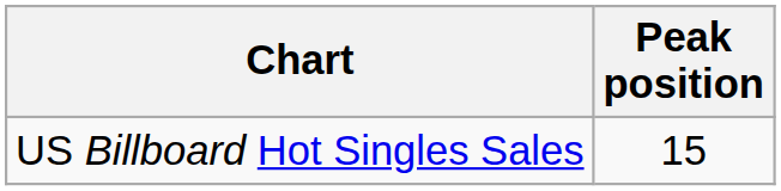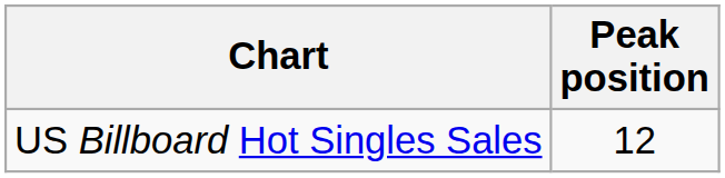US Billboard Hot Singles Sales | Peak position: 15 -> 12
